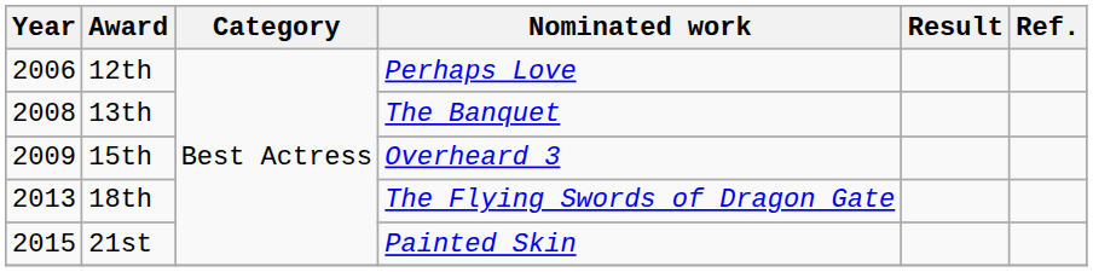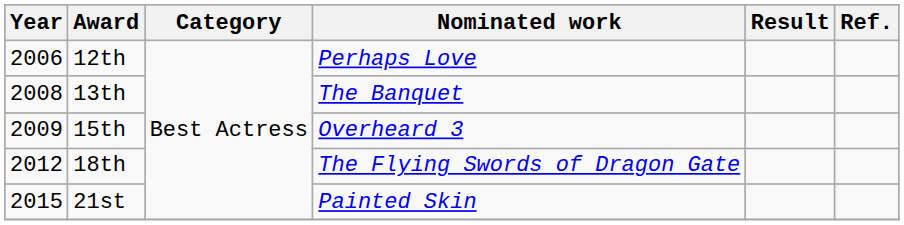18th | Year: 2013 -> 2012
